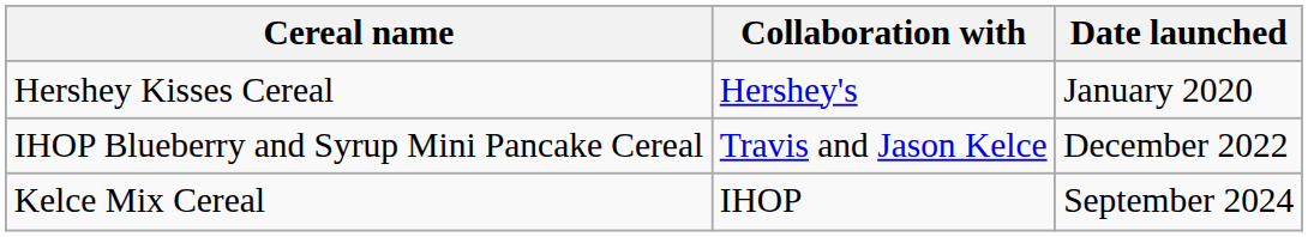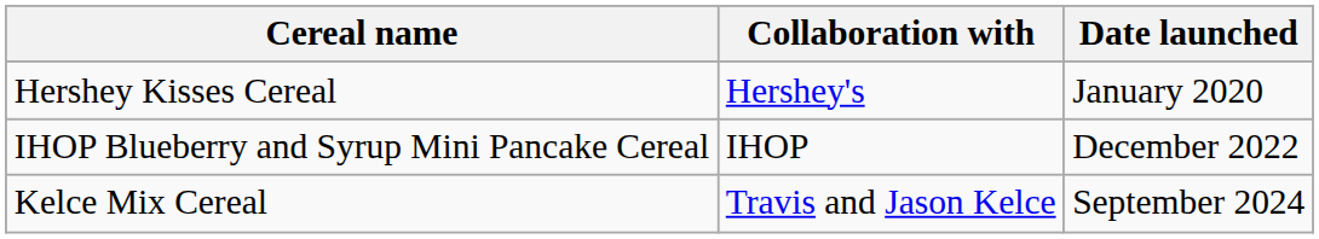IHOP Blueberry and Syrup Mini Pancake Cereal | Collaboration with: Travis and Jason Kelce -> IHOP
Kelce Mix Cereal | Collaboration with: IHOP -> Travis and Jason Kelce
